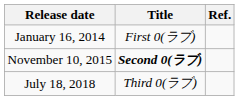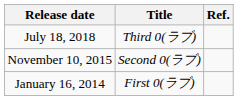rows swapped: January 16, 2014 <-> July 18, 2018
November 10, 2015 | Title: bold -> normal
